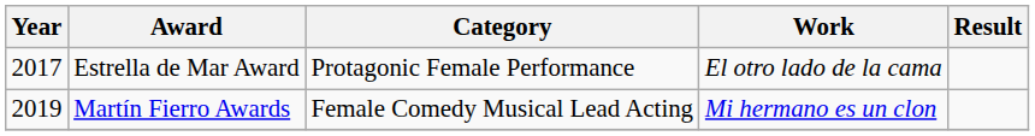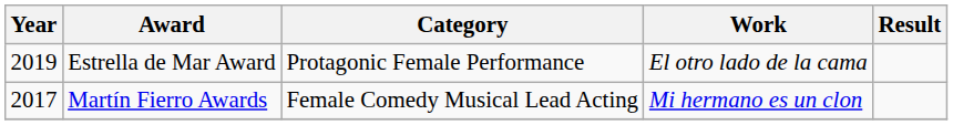Estrella de Mar Award | Year: 2017 -> 2019
Martín Fierro Awards | Year: 2019 -> 2017
